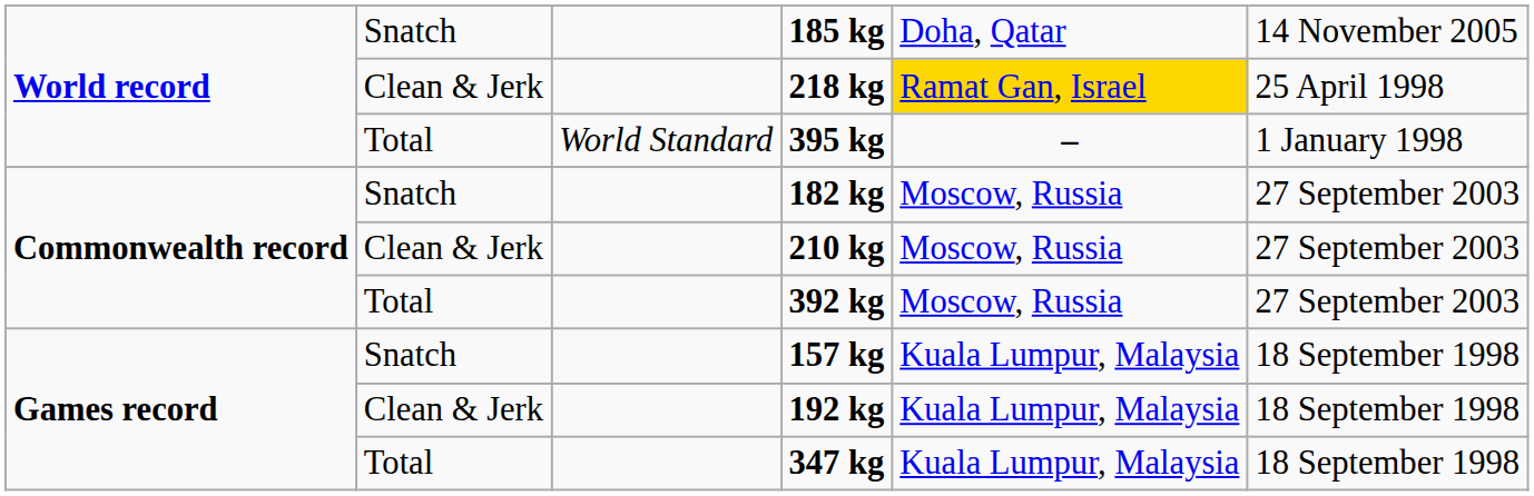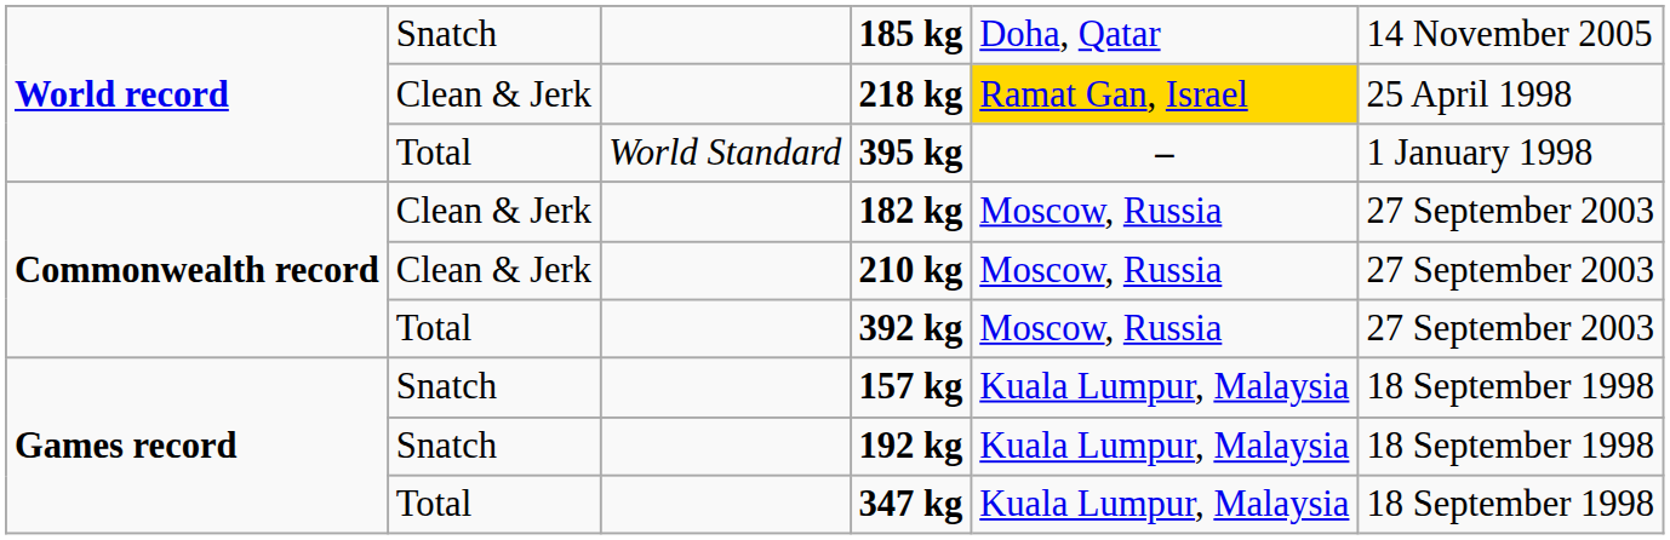182 kg | column 2: Snatch -> Clean & Jerk
192 kg | column 2: Clean & Jerk -> Snatch
